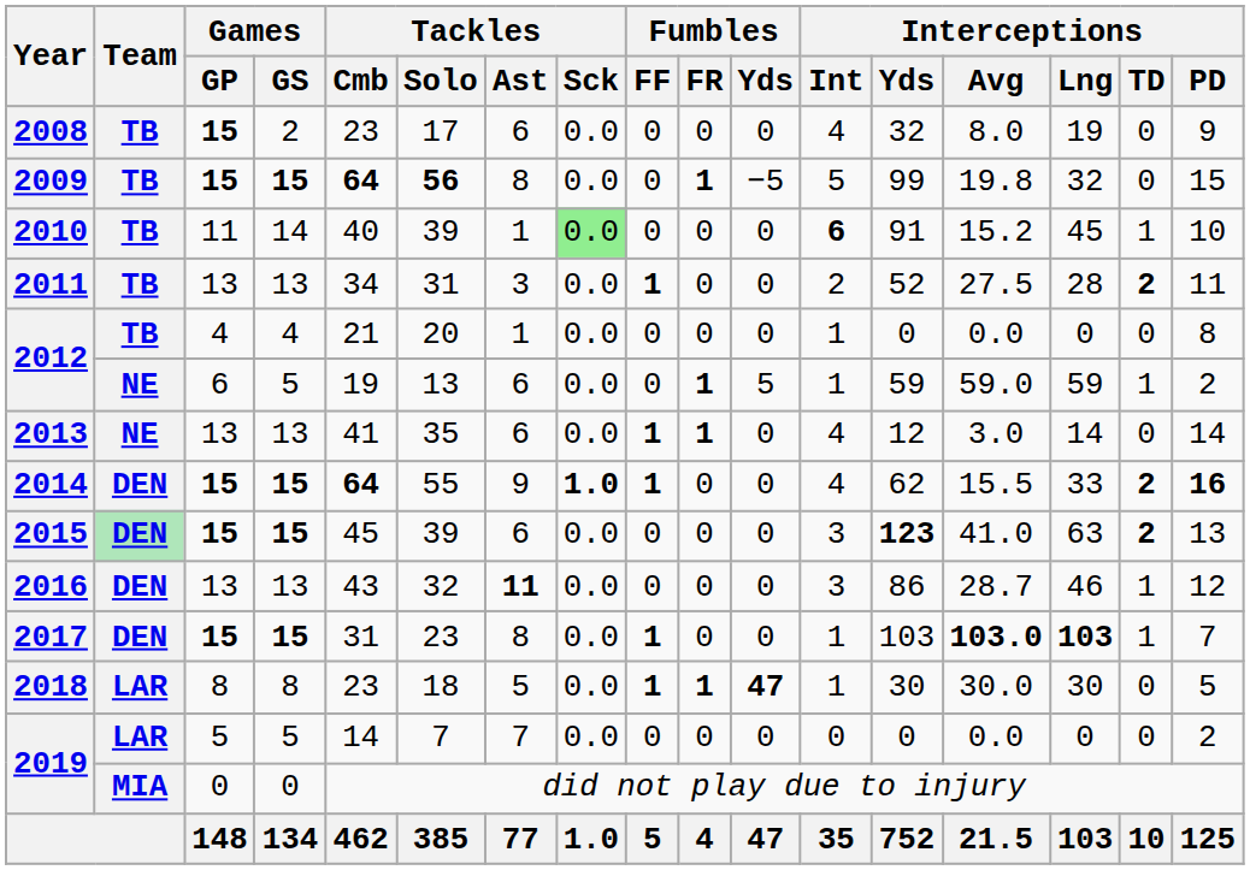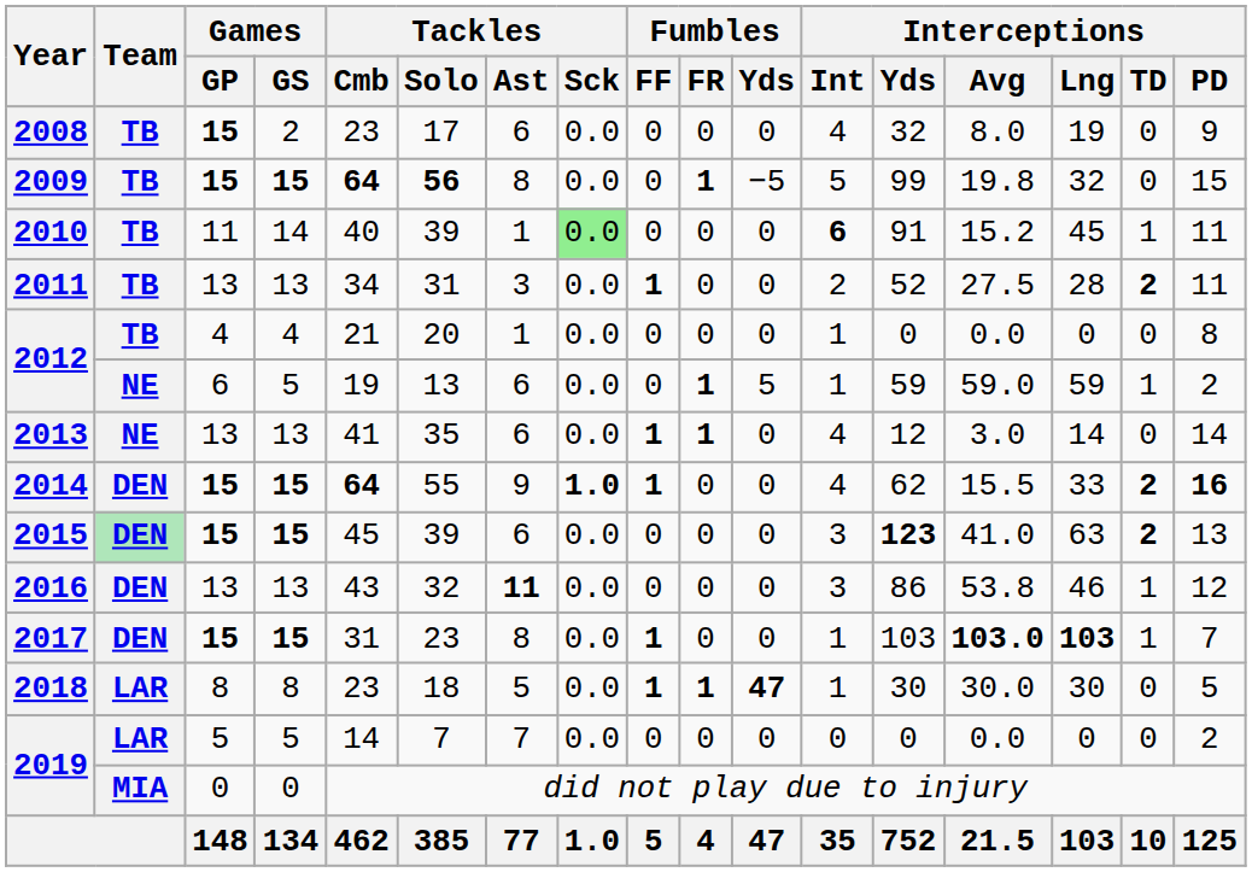2010 | Interceptions / PD: 10 -> 11
2016 | Interceptions / Avg: 28.7 -> 53.8
